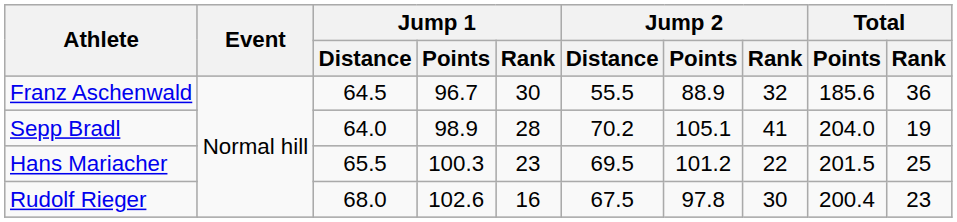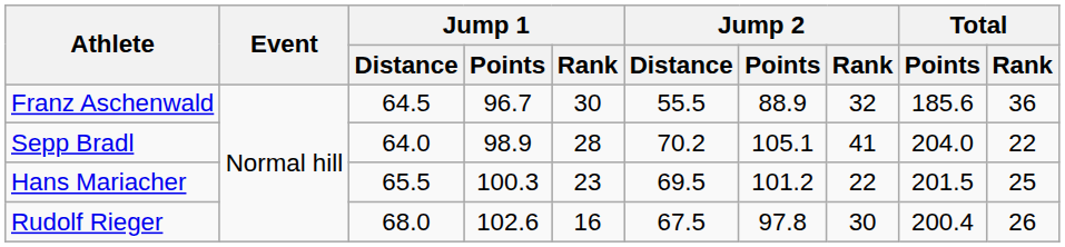Sepp Bradl | Total / Rank: 19 -> 22
Rudolf Rieger | Total / Rank: 23 -> 26
